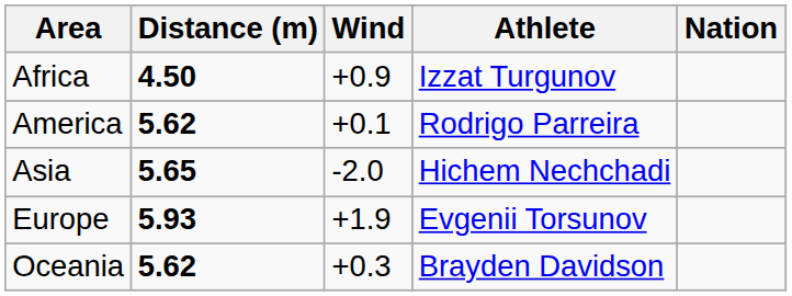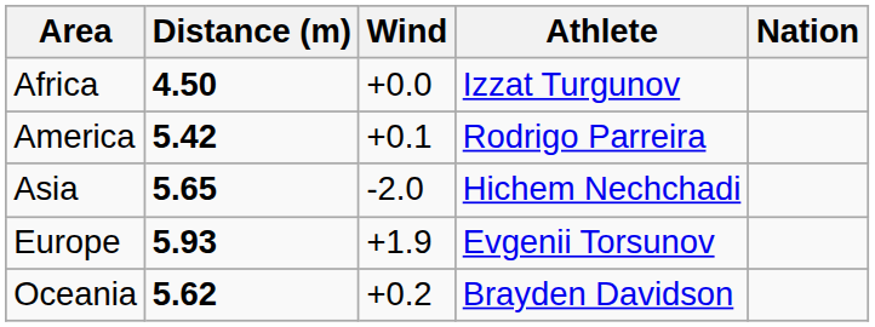Africa | Wind: +0.9 -> +0.0
America | Distance (m): 5.62 -> 5.42
Oceania | Wind: +0.3 -> +0.2
